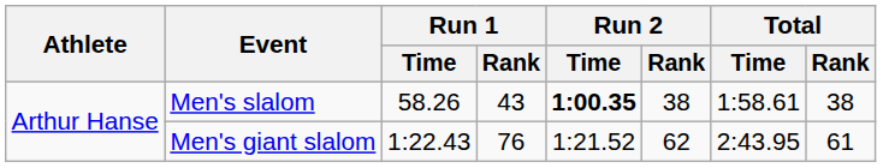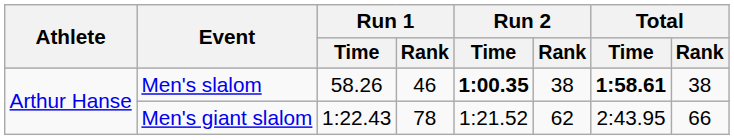Men's slalom | Run 1 / Rank: 43 -> 46
Men's slalom | Total / Time: normal -> bold
Men's giant slalom | Run 1 / Rank: 76 -> 78
Men's giant slalom | Total / Rank: 61 -> 66
